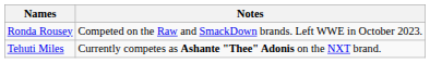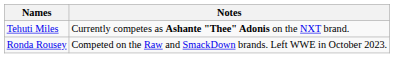rows swapped: Ronda Rousey <-> Tehuti Miles
